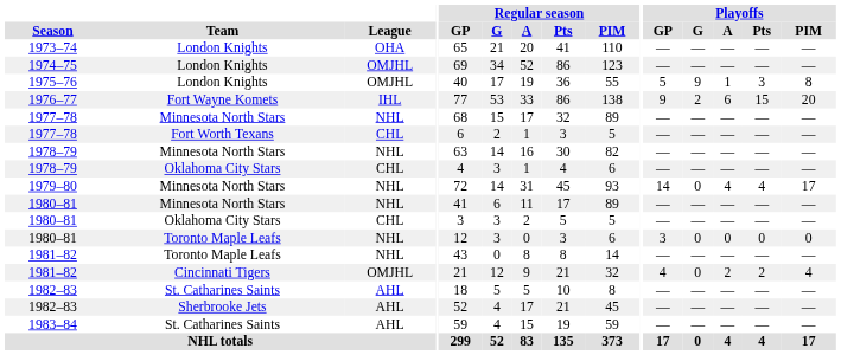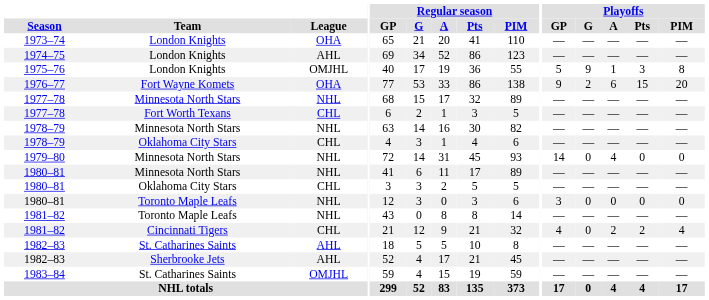1974–75 | League: OMJHL -> AHL
1976–77 | League: IHL -> OHA
1979–80 | Playoffs / Pts: 4 -> 0
1979–80 | Playoffs / PIM: 17 -> 0
1981–82 / Cincinnati Tigers | League: OMJHL -> CHL
1983–84 | League: AHL -> OMJHL
